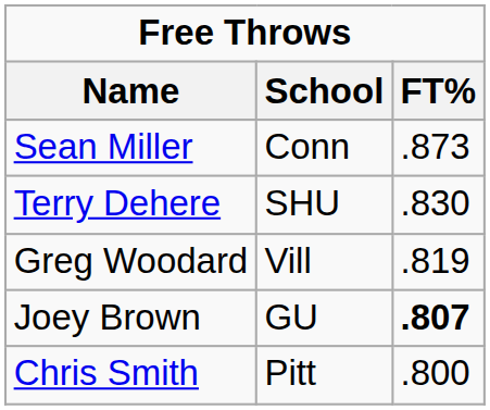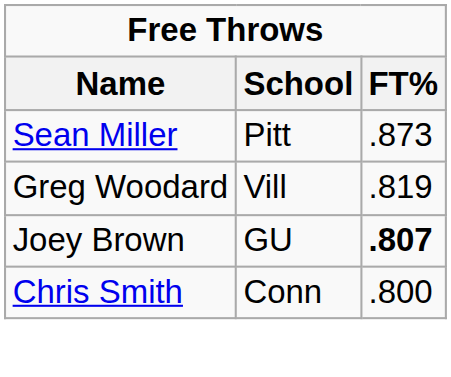Sean Miller | School: Conn -> Pitt
- row: Terry Dehere | SHU | .830
Chris Smith | School: Pitt -> Conn
